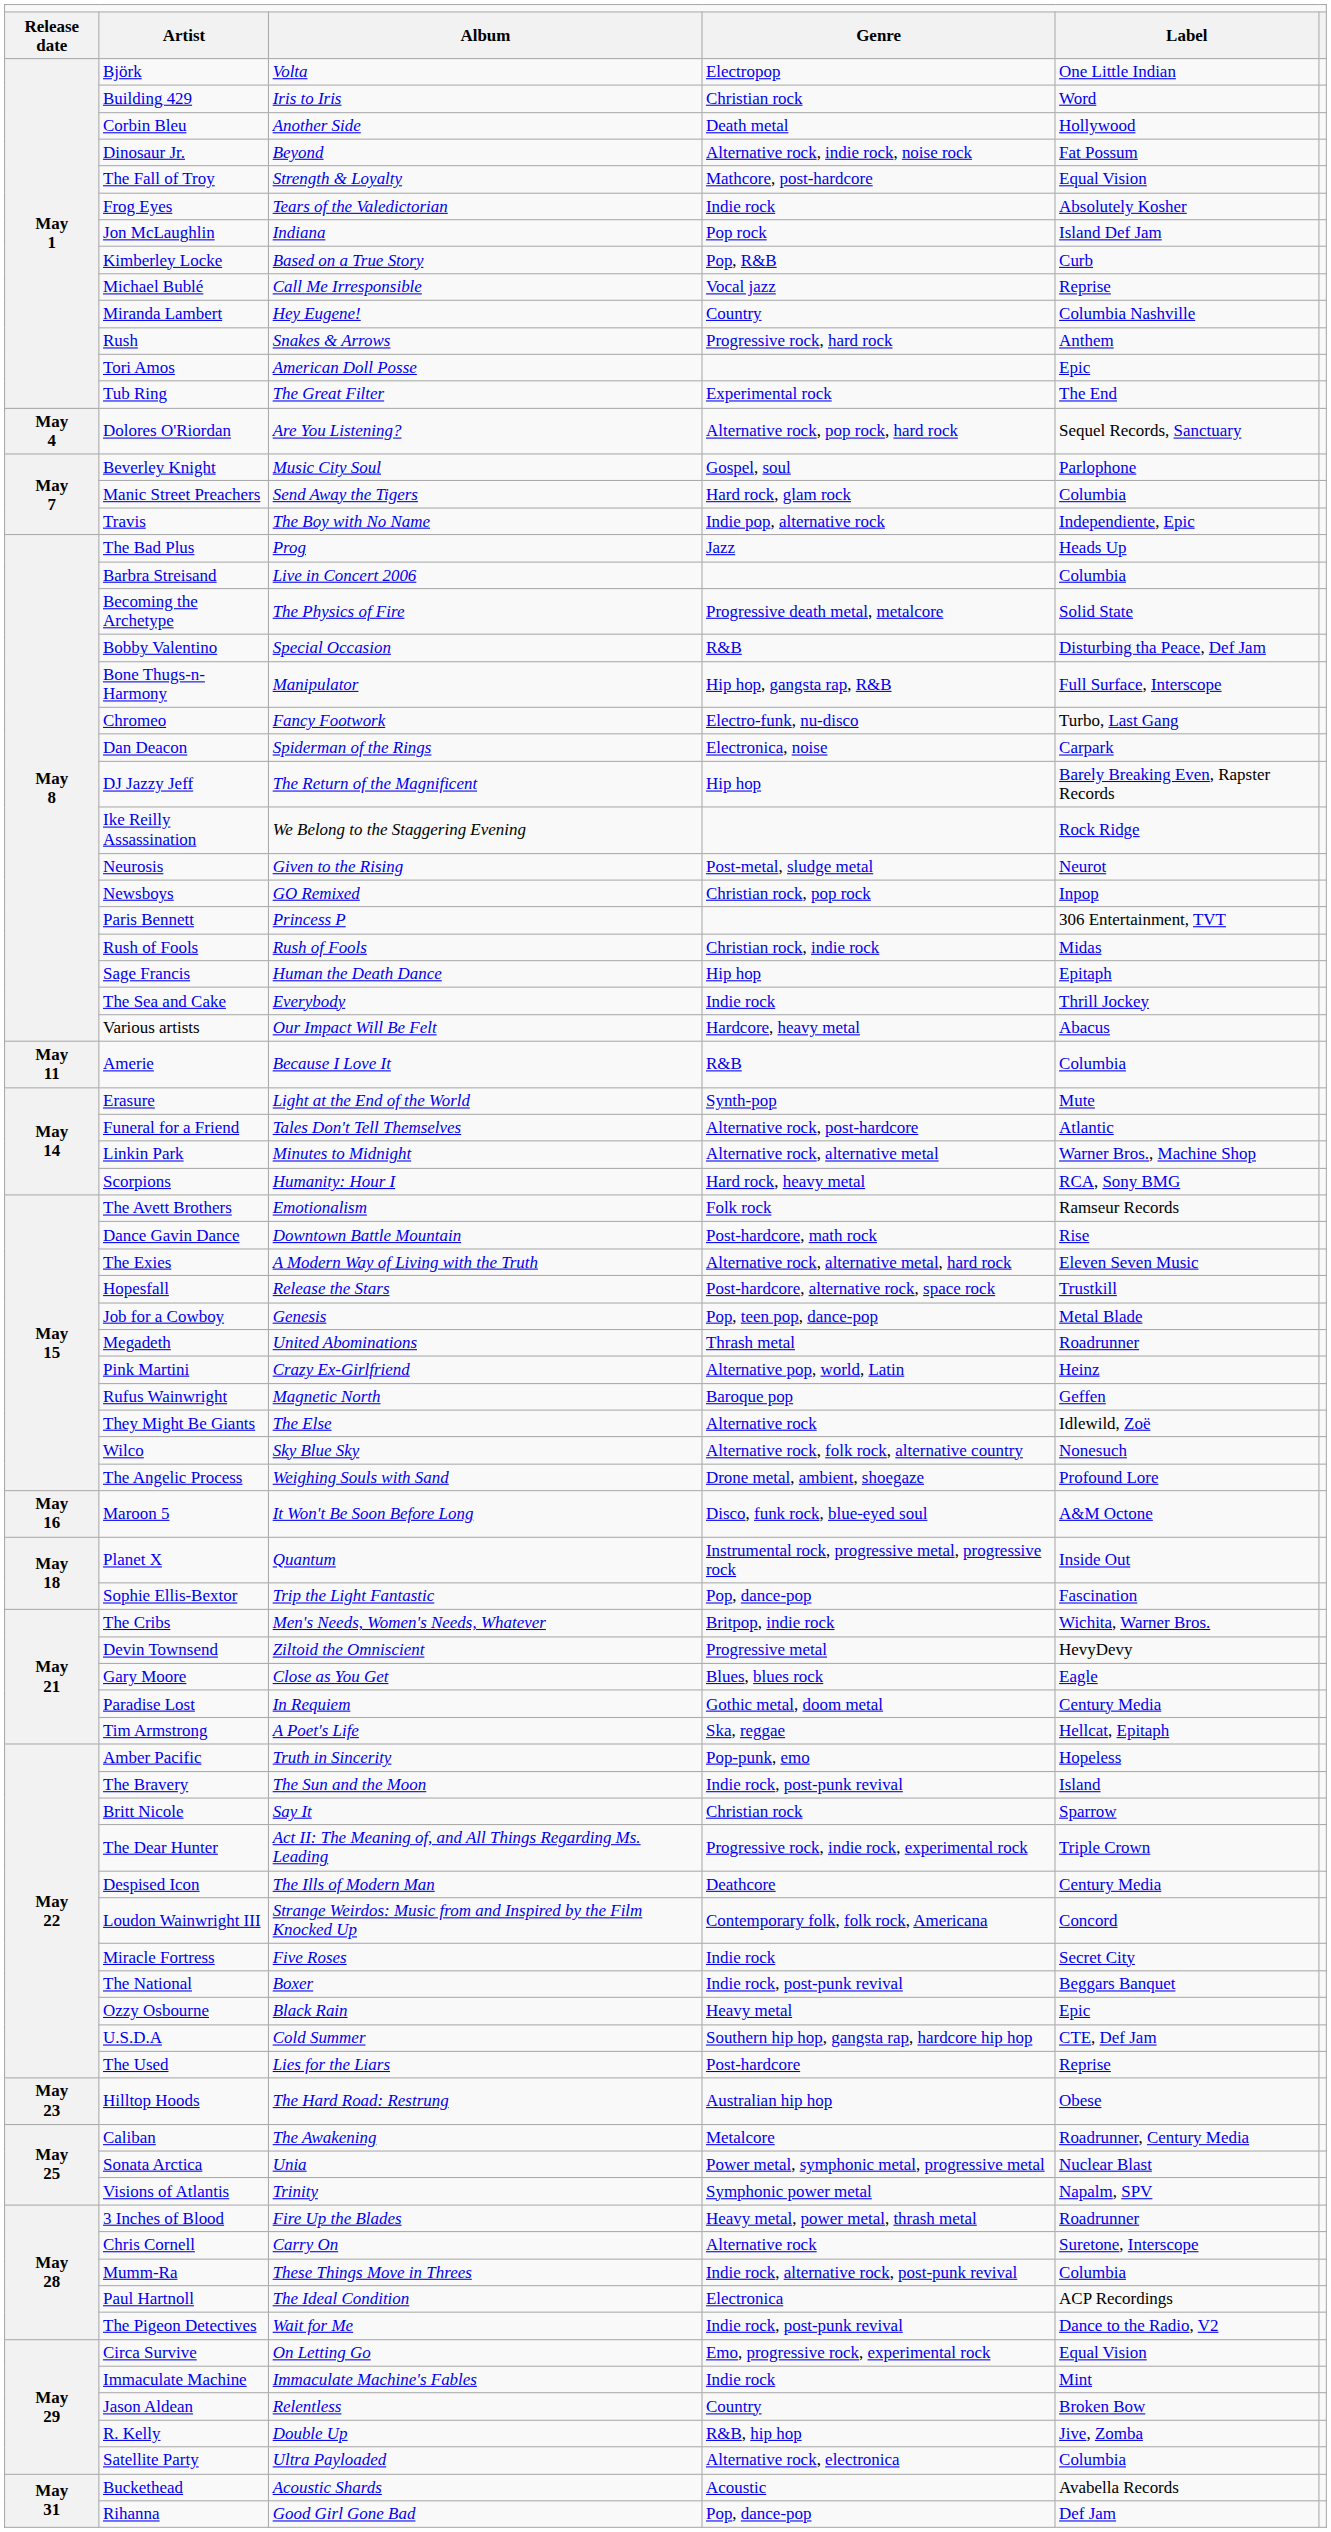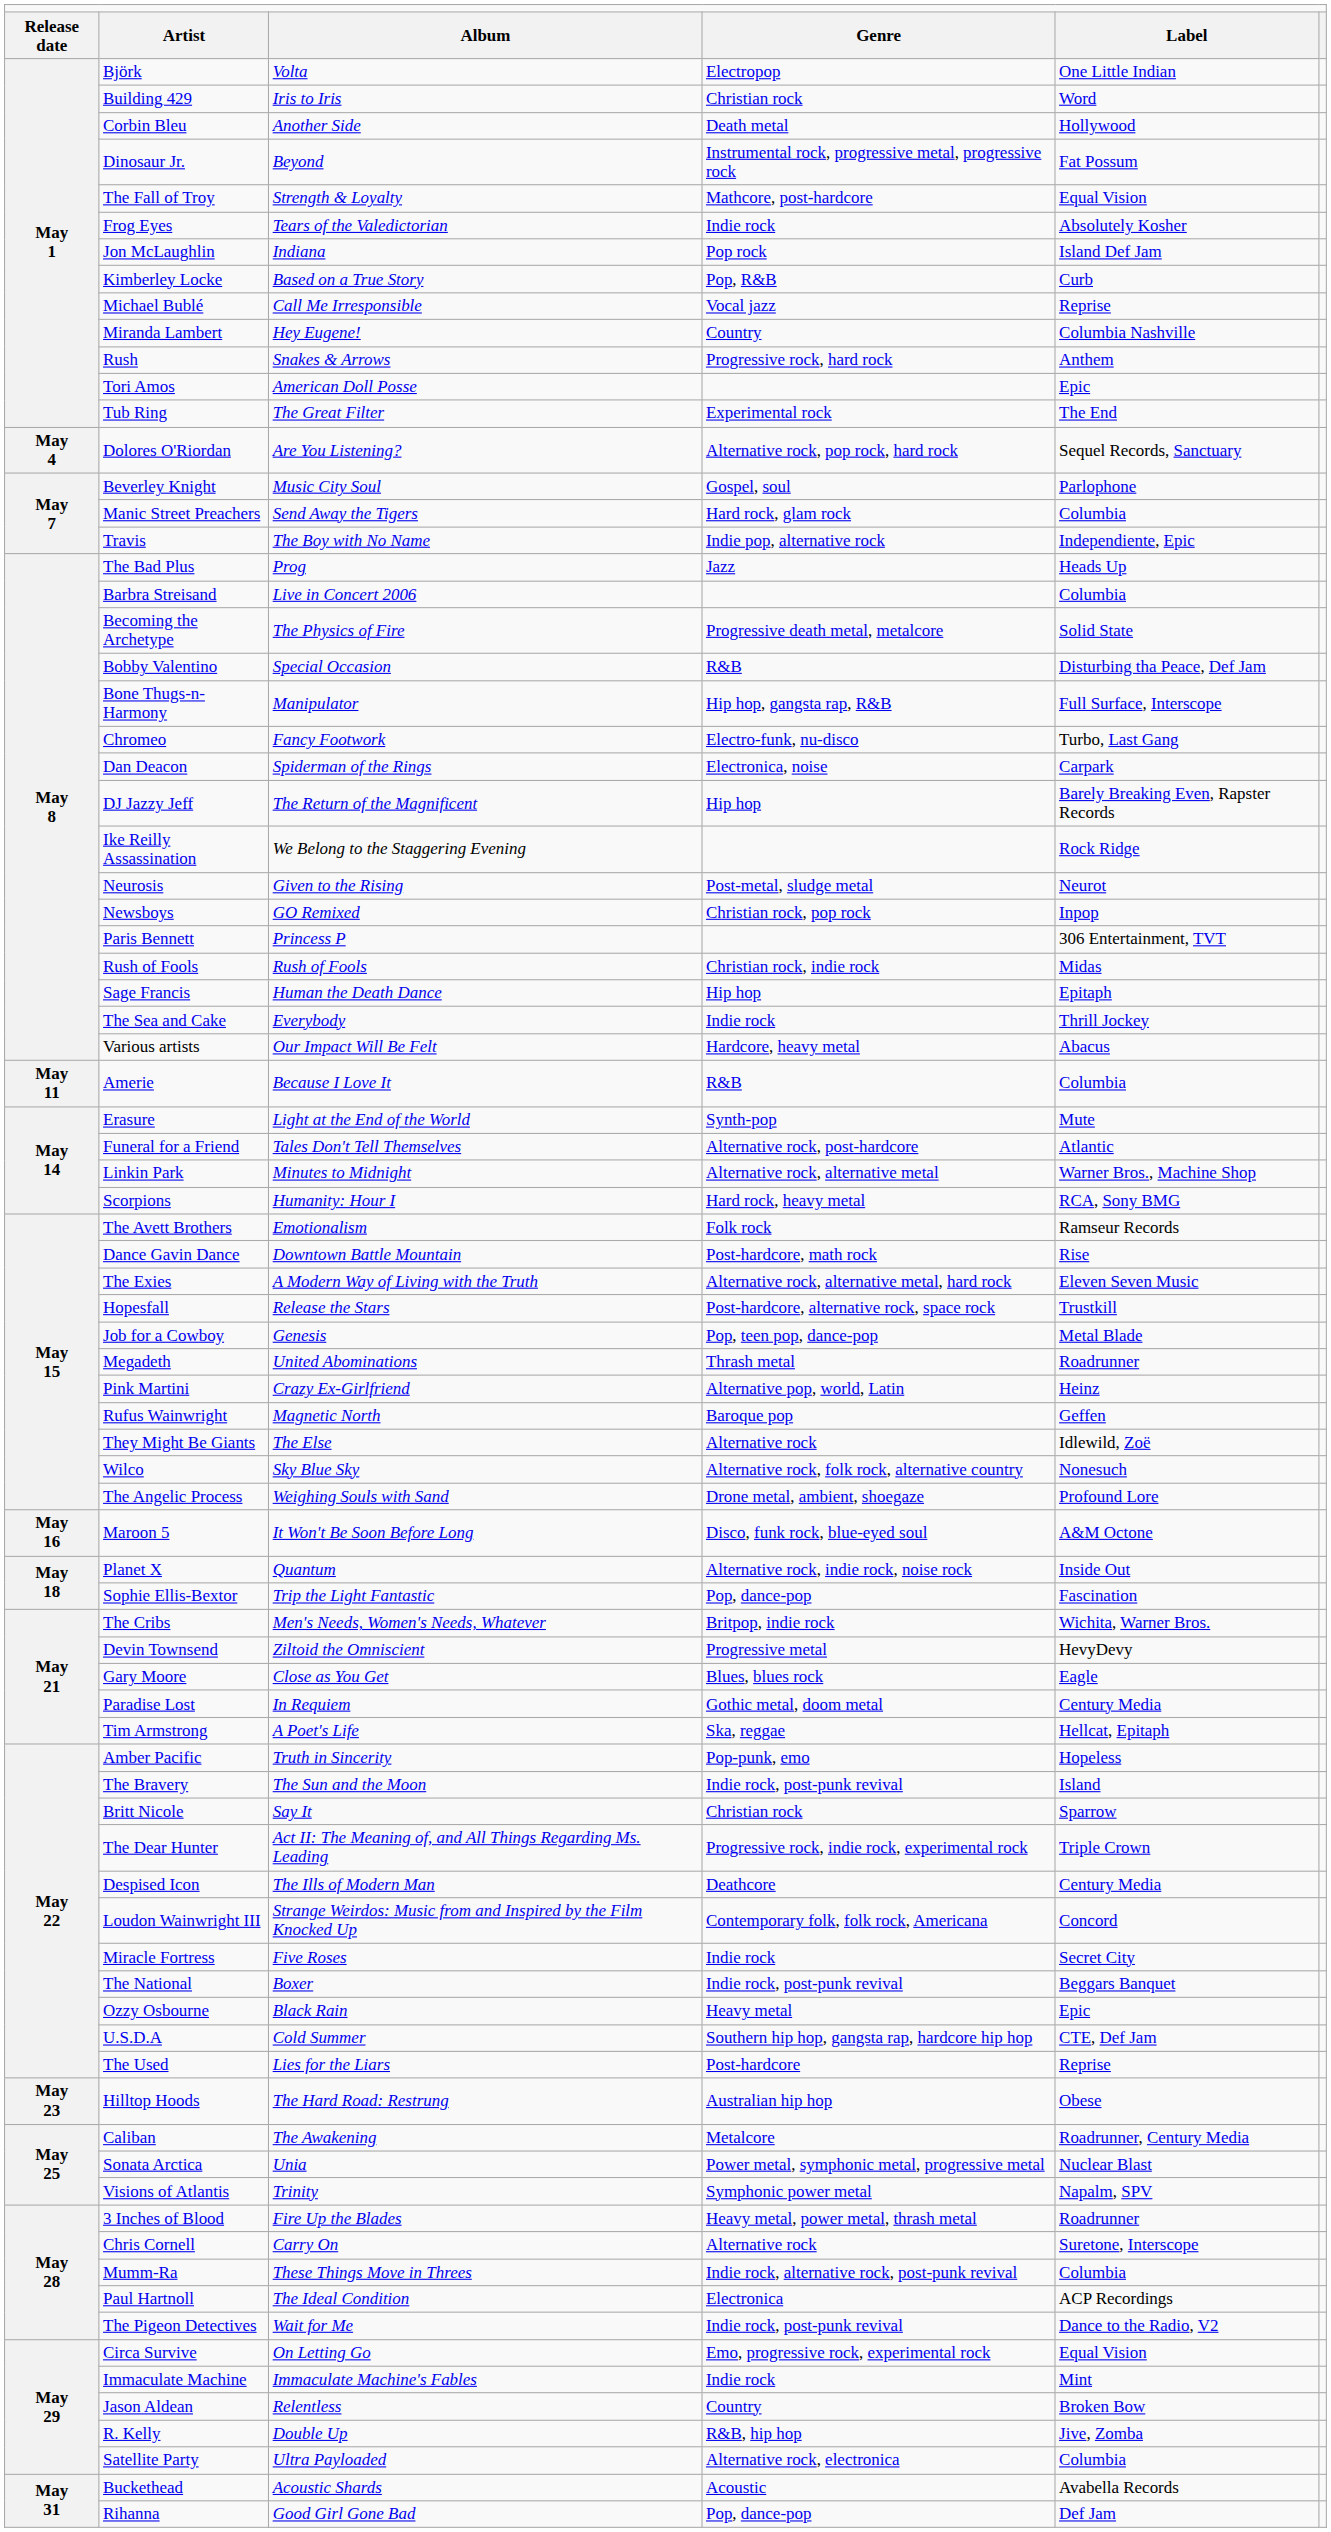Dinosaur Jr. | column 4: Alternative rock, indie rock, noise rock -> Instrumental rock, progressive metal, progressive rock
Planet X | column 4: Instrumental rock, progressive metal, progressive rock -> Alternative rock, indie rock, noise rock
